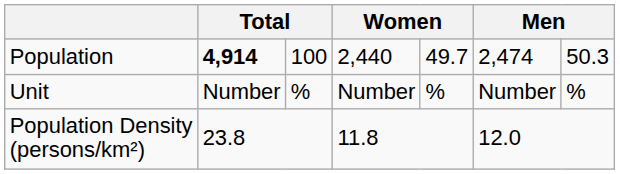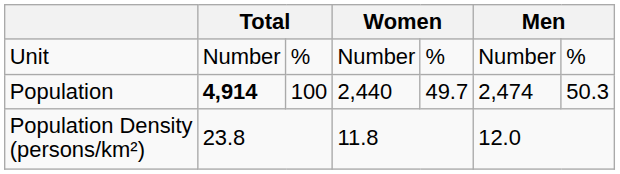rows swapped: Unit <-> Population
